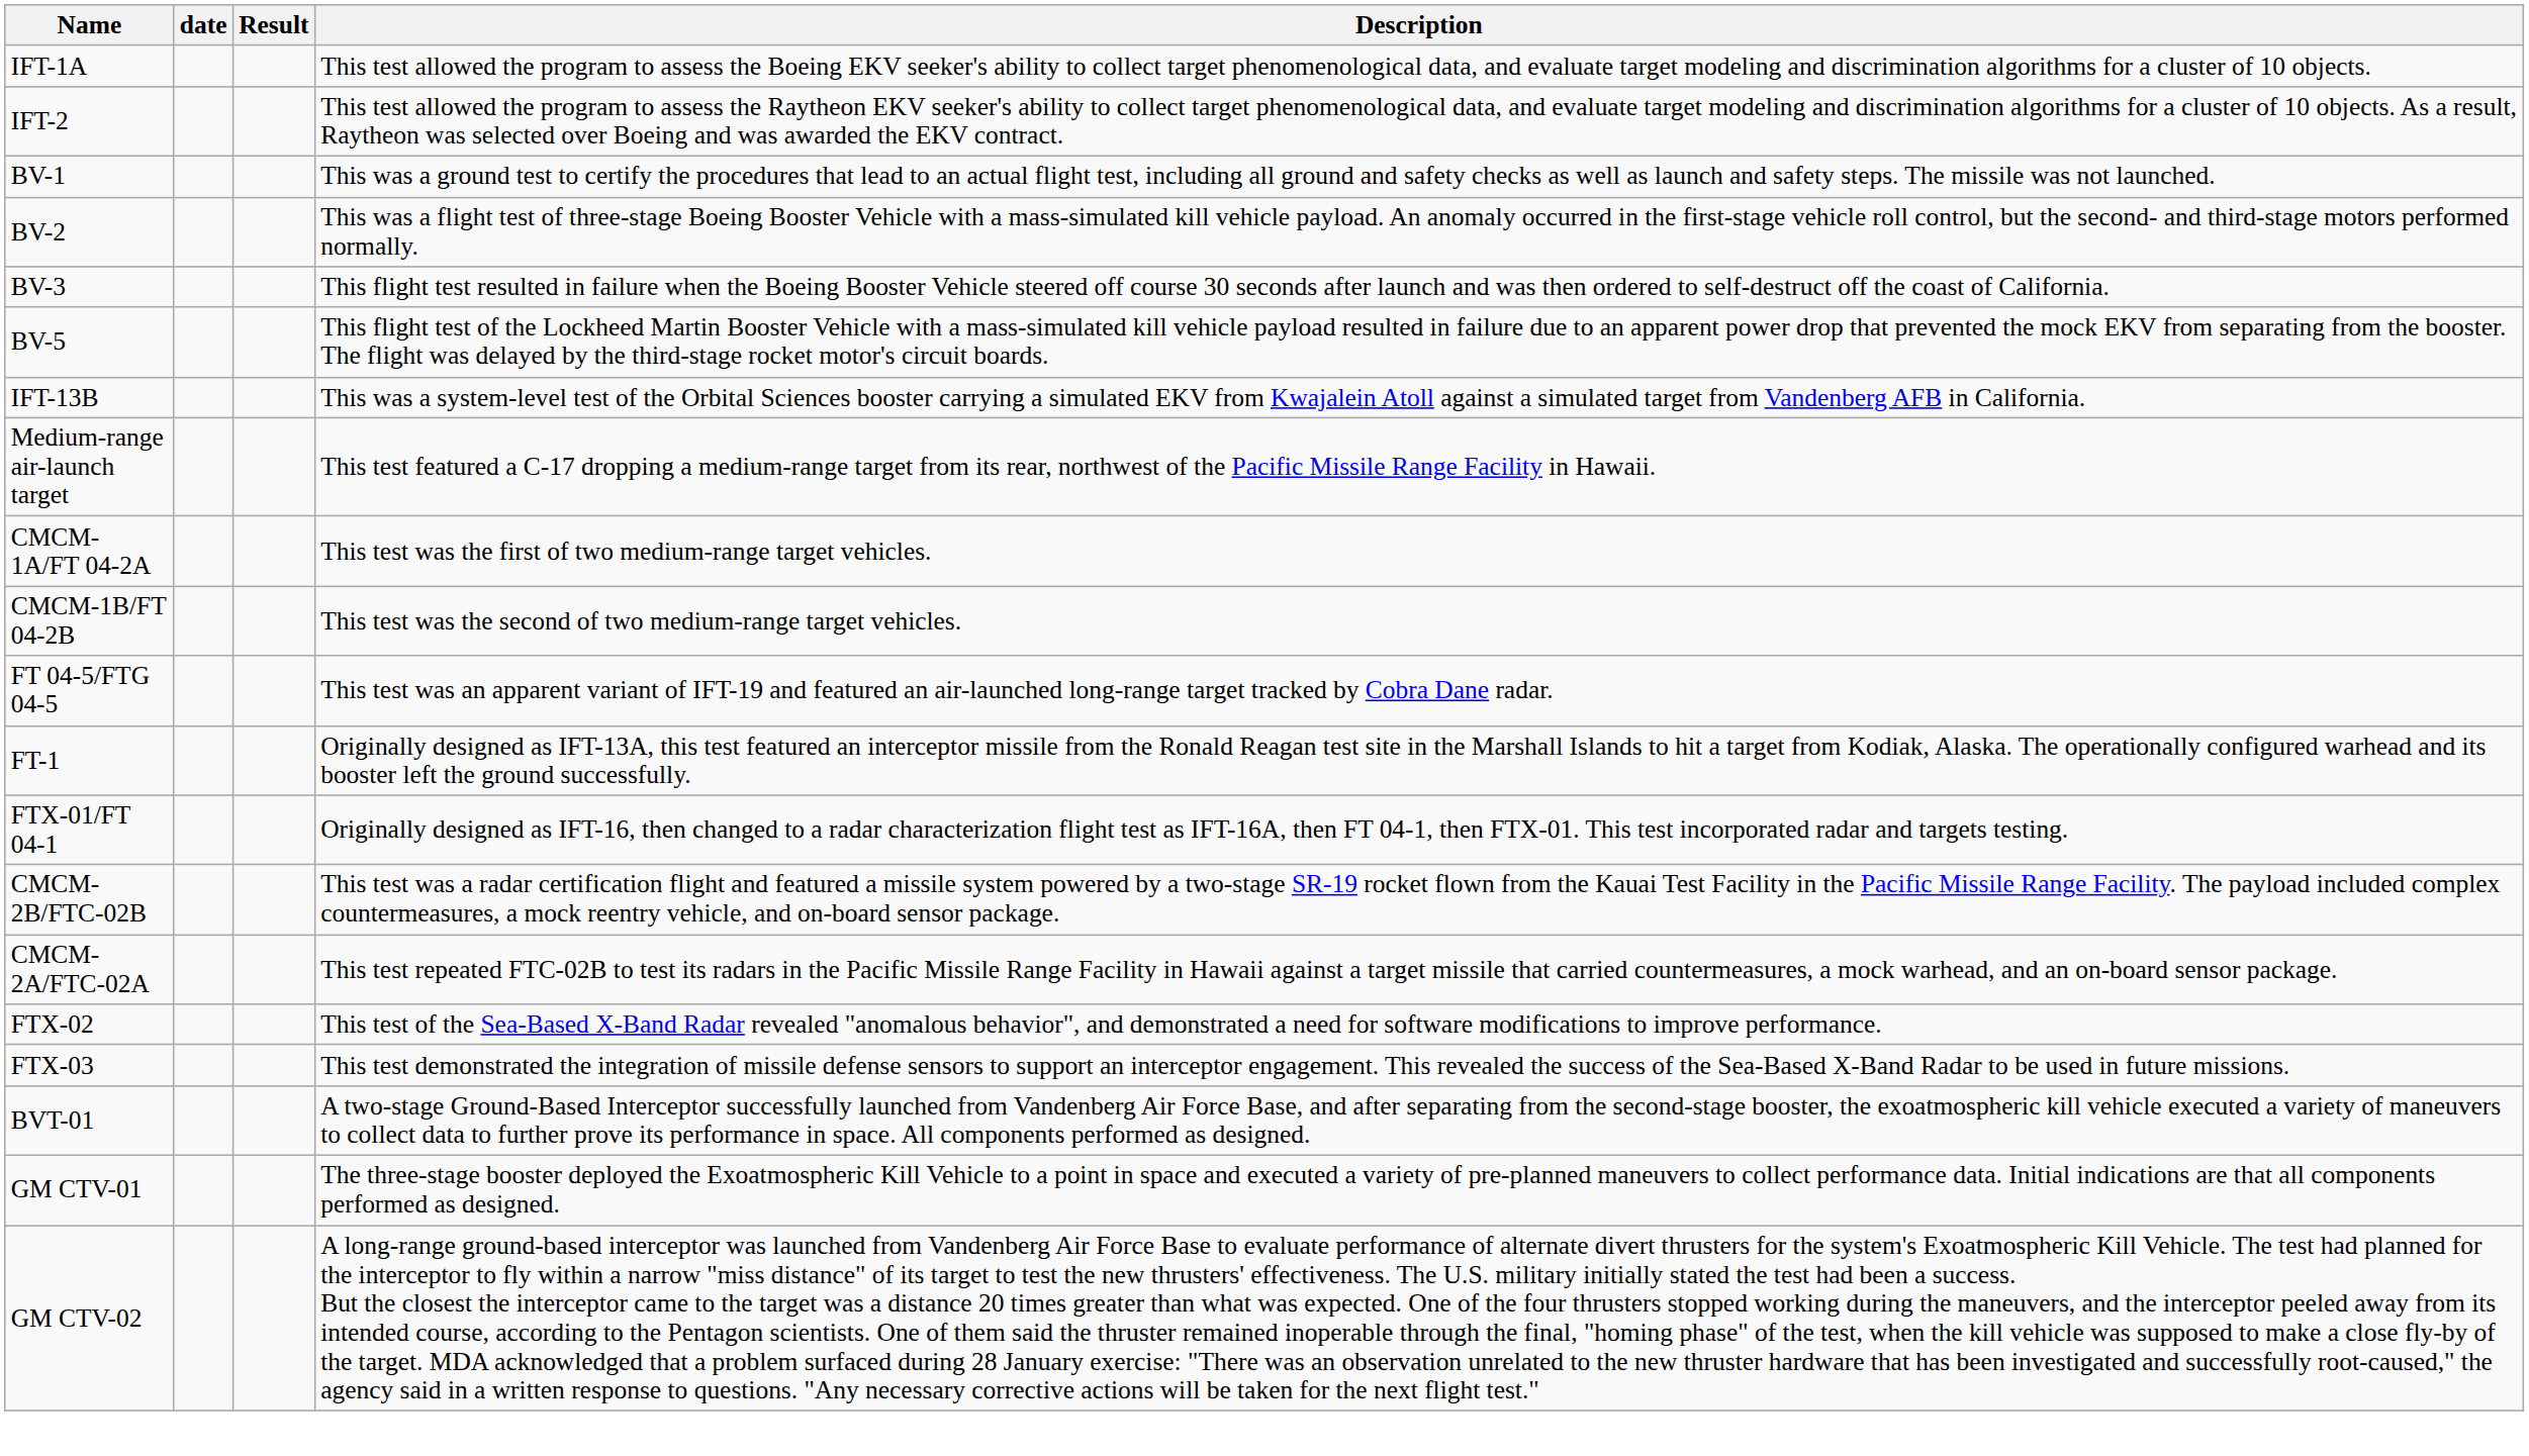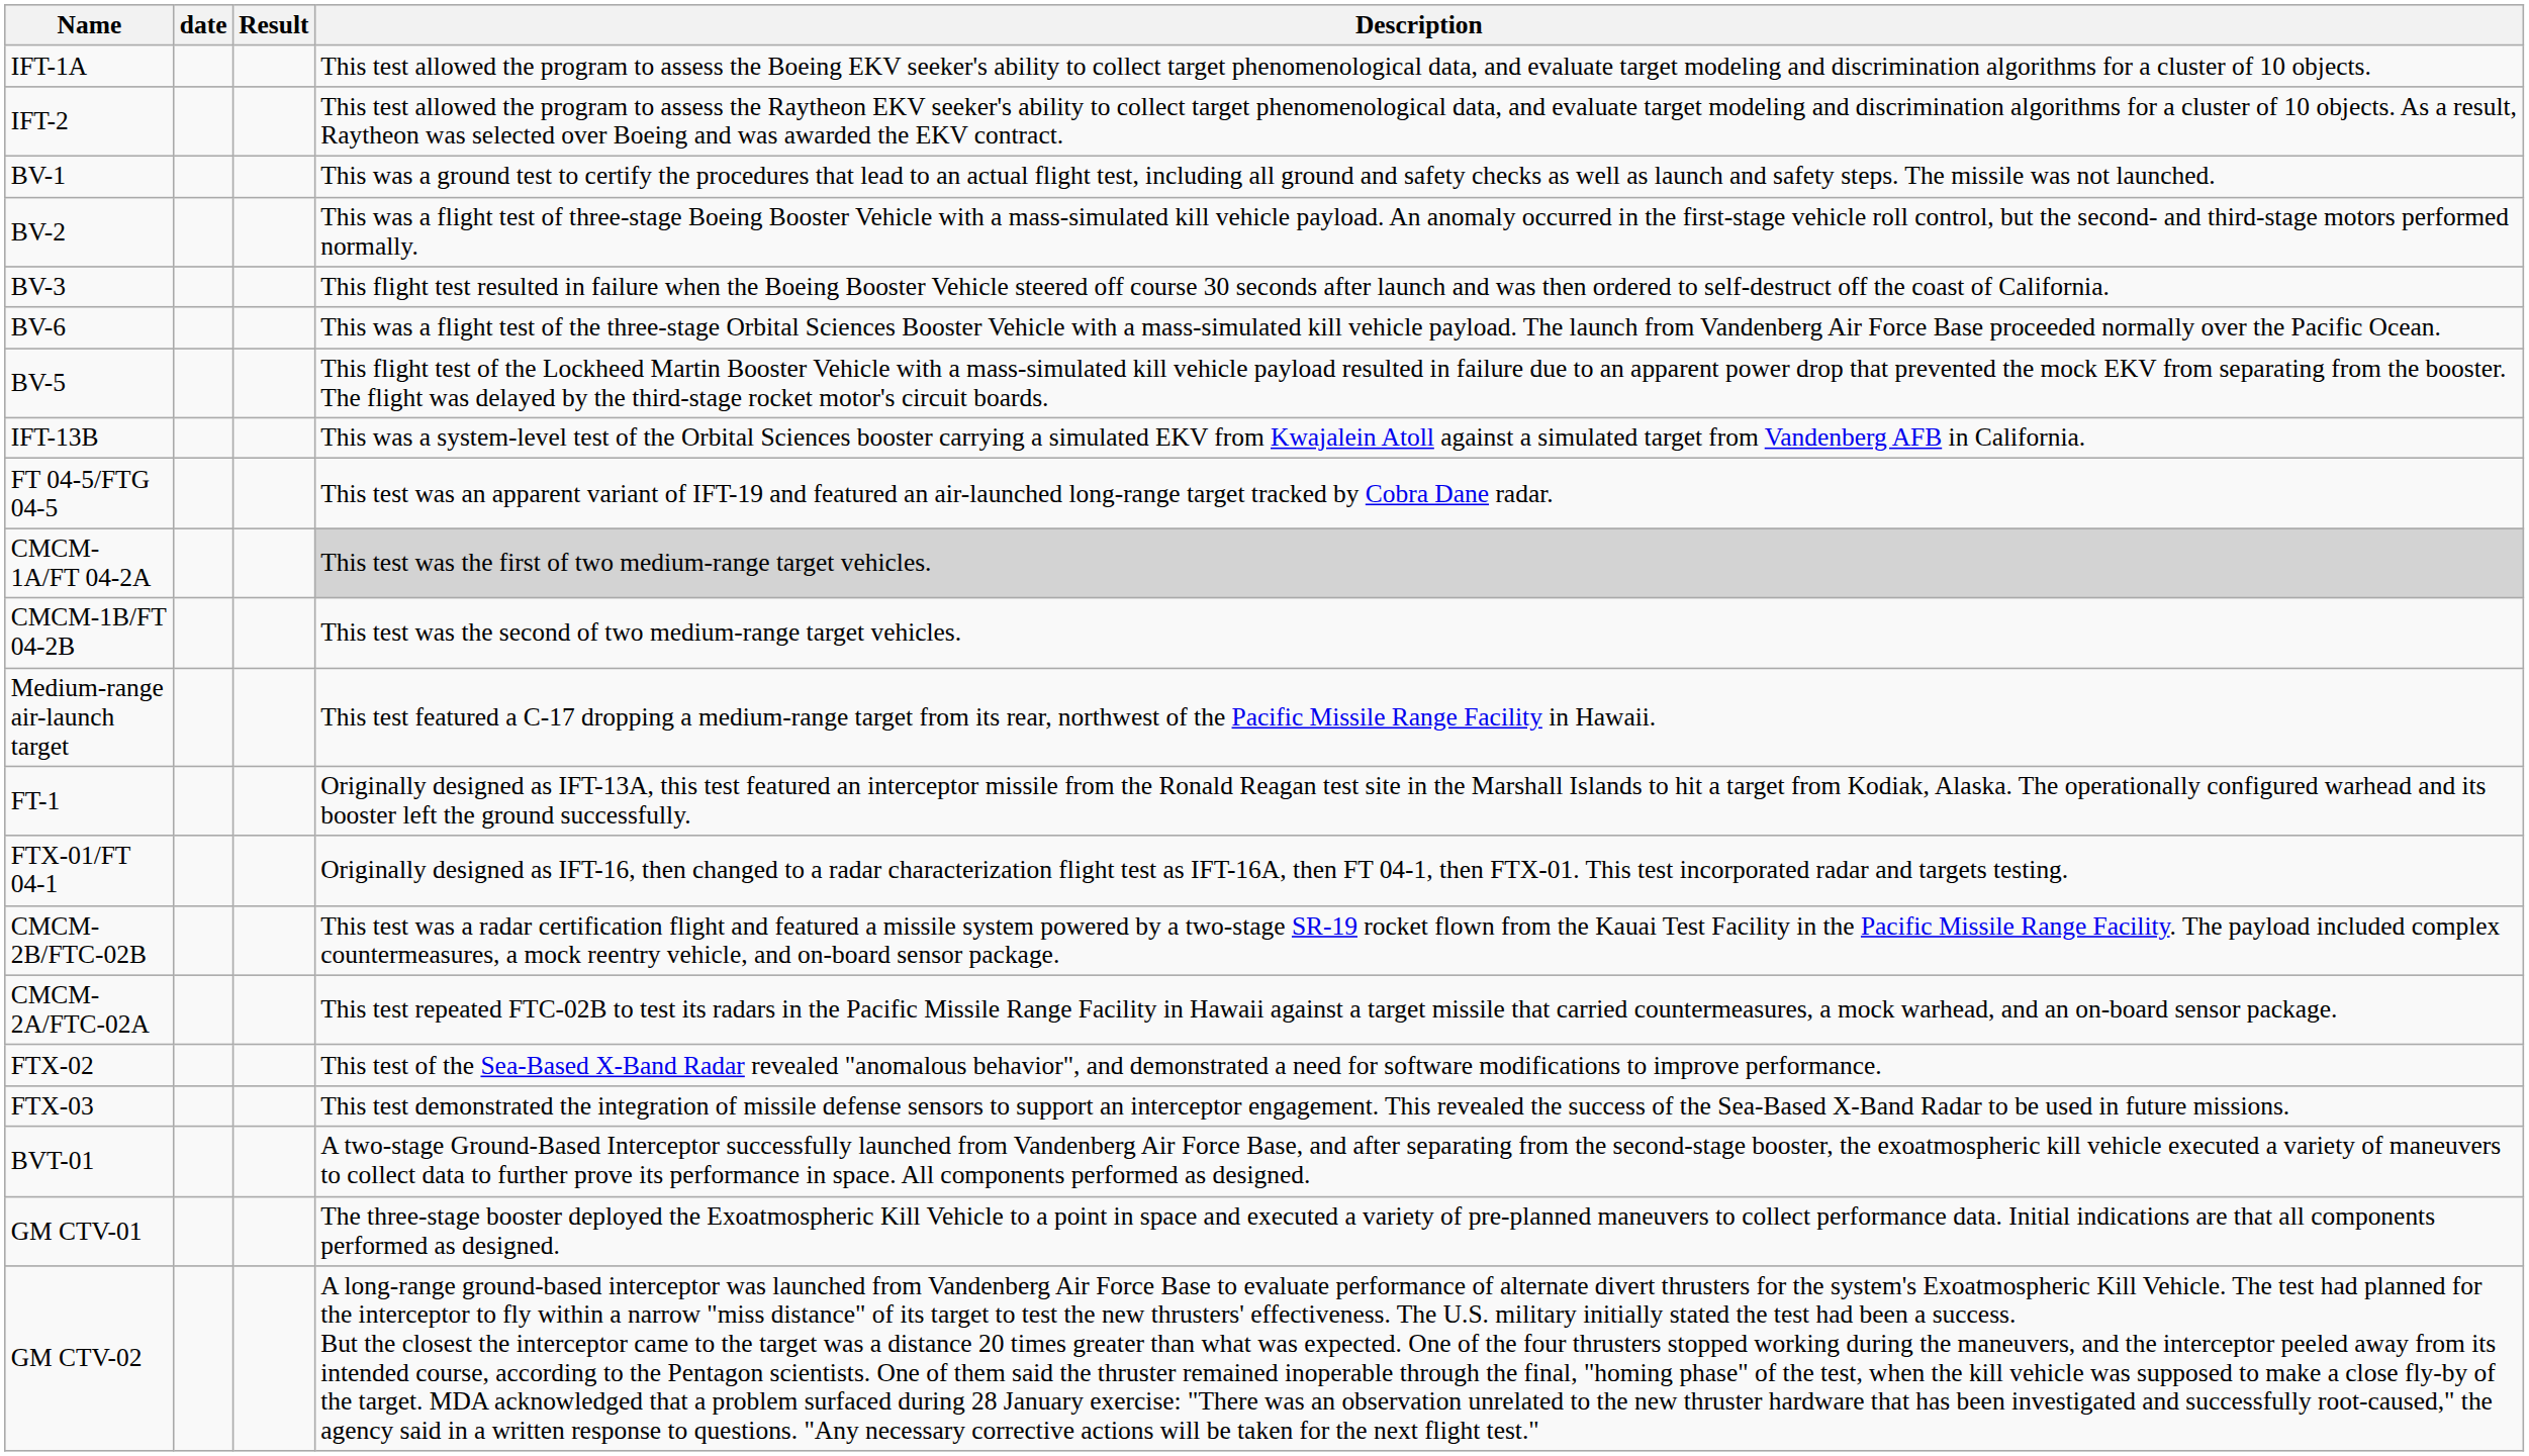+ row: BV-6 | This was a flight test of the three-stage Orbital Sciences Booster Vehicle with a mass-simulated kill vehicle payload. The launch from Vandenberg Air Force Base proceeded normally over the Pacific Ocean.
rows swapped: Medium-range air-launch target <-> FT 04-5/FTG 04-5
CMCM-1A/FT 04-2A | Description: no background -> lightgrey background
